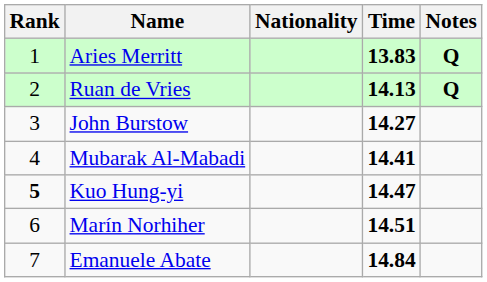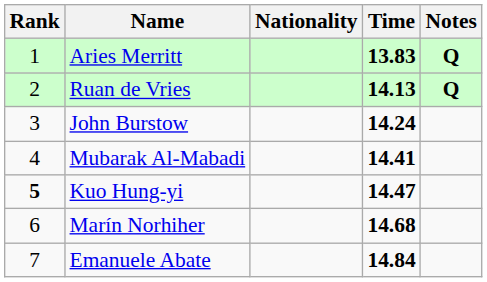John Burstow | Time: 14.27 -> 14.24
Marín Norhiher | Time: 14.51 -> 14.68
